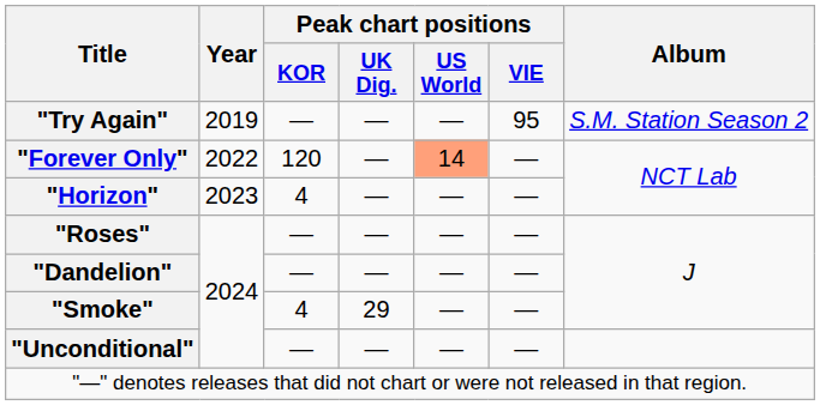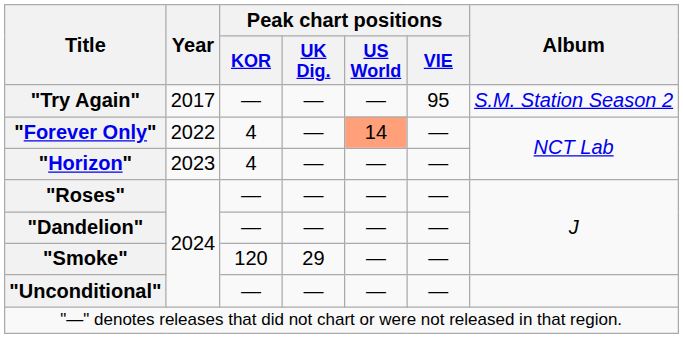"Try Again" | Year: 2019 -> 2017
"Forever Only" | Peak chart positions / KOR: 120 -> 4
"Smoke" | Peak chart positions / KOR: 4 -> 120
